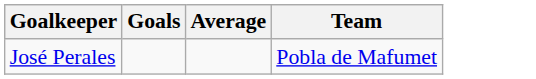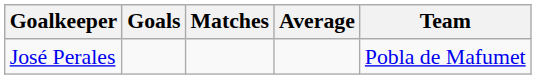+ column: Matches
